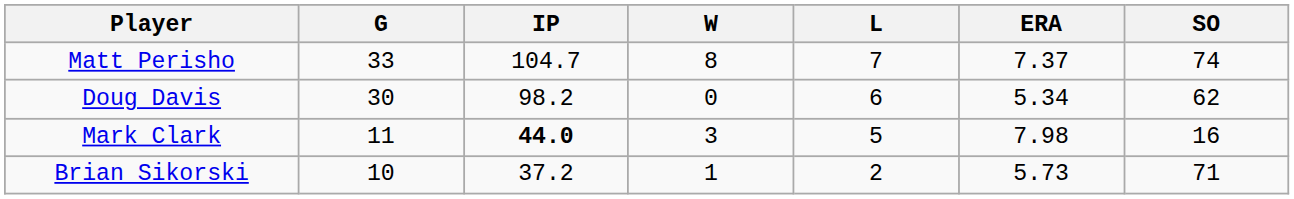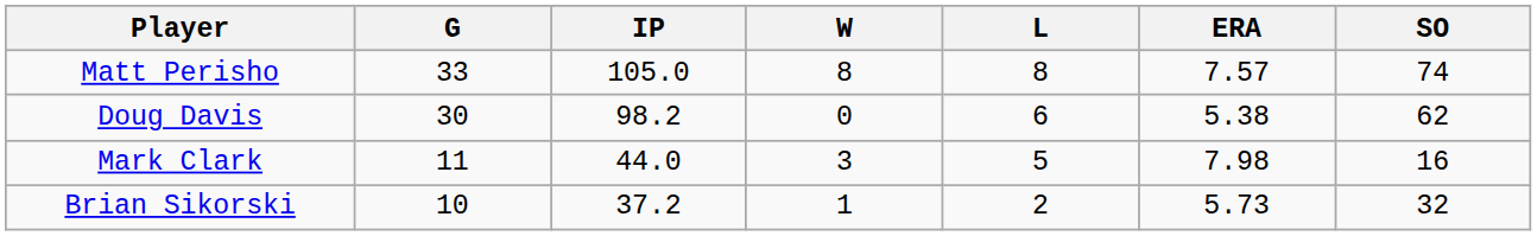Matt Perisho | IP: 104.7 -> 105.0
Matt Perisho | L: 7 -> 8
Matt Perisho | ERA: 7.37 -> 7.57
Doug Davis | ERA: 5.34 -> 5.38
Mark Clark | IP: bold -> normal
Brian Sikorski | SO: 71 -> 32
